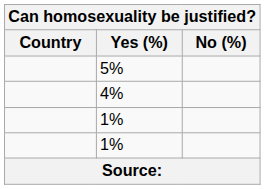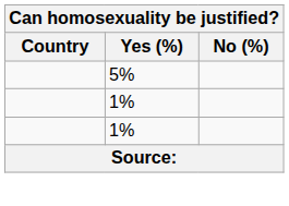- row: 4%
